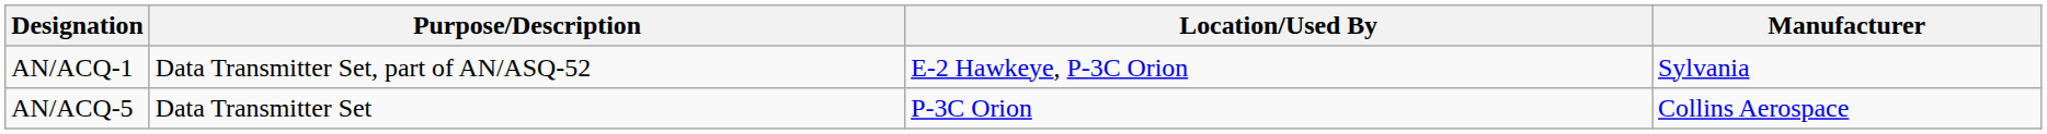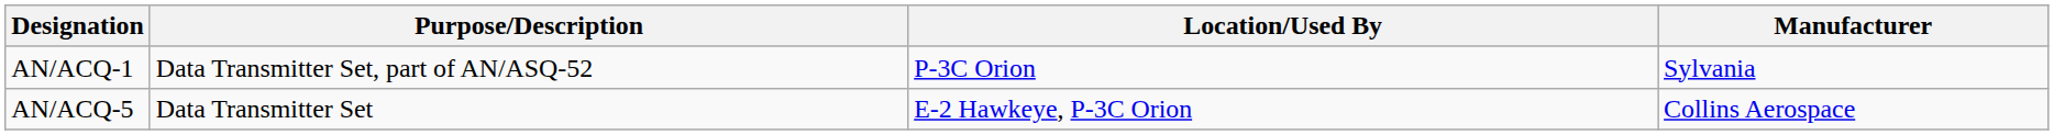AN/ACQ-1 | Location/Used By: E-2 Hawkeye, P-3C Orion -> P-3C Orion
AN/ACQ-5 | Location/Used By: P-3C Orion -> E-2 Hawkeye, P-3C Orion
